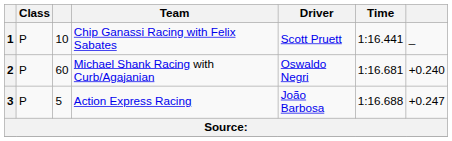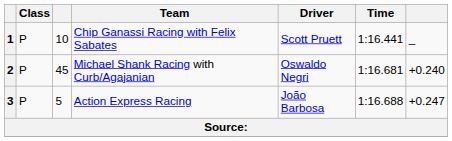2 | column 3: 60 -> 45
